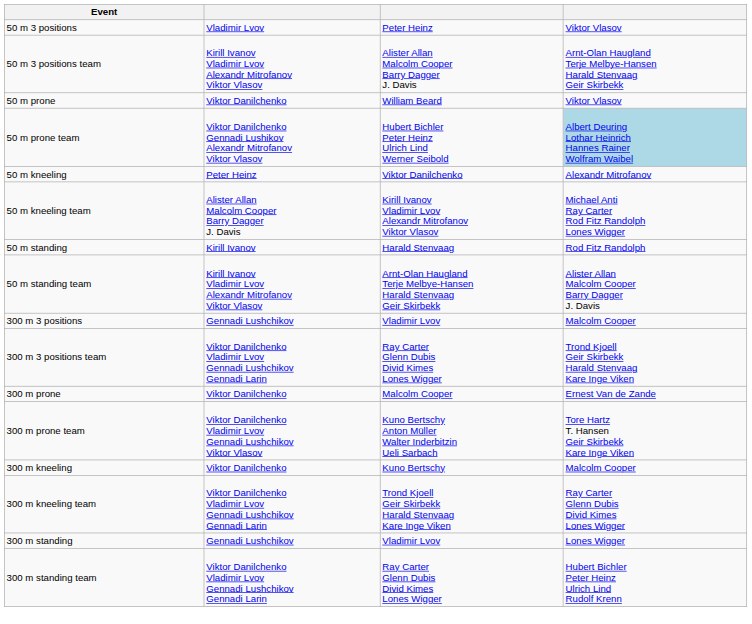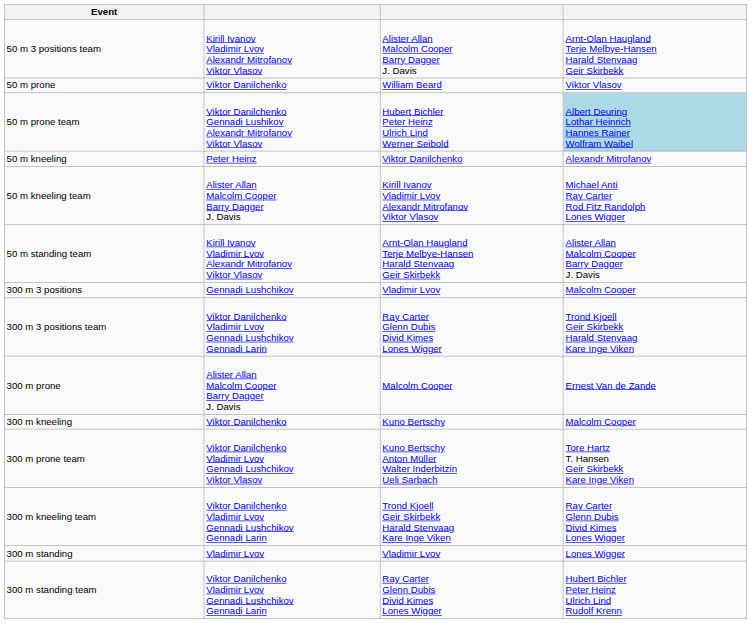- row: 50 m 3 positions | Vladimir Lvov | Peter Heinz | Viktor Vlasov
- row: 50 m standing | Kirill Ivanov | Harald Stenvaag | Rod Fitz Randolph
300 m prone | column 2: Viktor Danilchenko -> Alister Allan Malcolm Cooper Barry Dagger J. Davis
rows swapped: 300 m prone team <-> 300 m kneeling
300 m standing | column 2: Gennadi Lushchikov -> Vladimir Lvov
